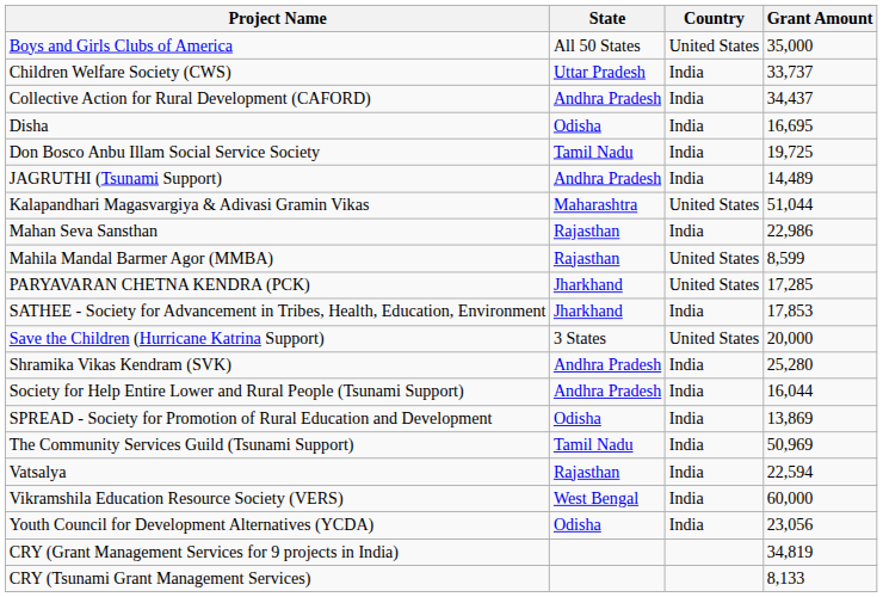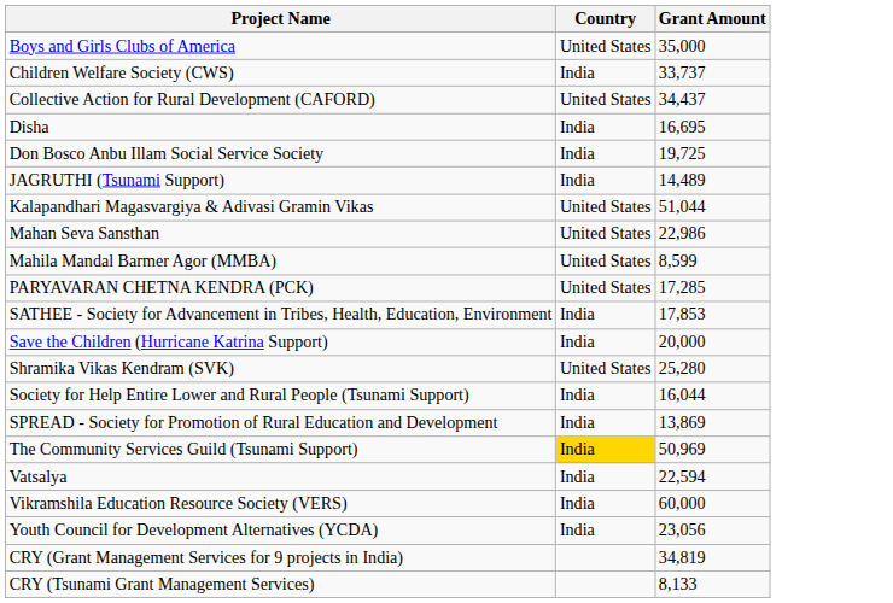- column: State | All 50 States | Uttar Pradesh | Andhra Pradesh | Odisha | Tamil Nadu | Andhra Pradesh | Maharashtra | Rajasthan | Rajasthan | Jharkhand | Jharkhand | 3 States | Andhra Pradesh | Andhra Pradesh | Odisha | Tamil Nadu | Rajasthan | West Bengal | Odisha
Collective Action for Rural Development (CAFORD) | Country: India -> United States
Mahan Seva Sansthan | Country: India -> United States
Save the Children (Hurricane Katrina Support) | Country: United States -> India
Shramika Vikas Kendram (SVK) | Country: India -> United States
The Community Services Guild (Tsunami Support) | Country: no background -> gold background
